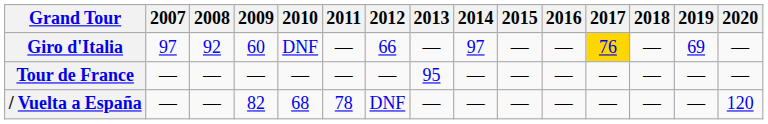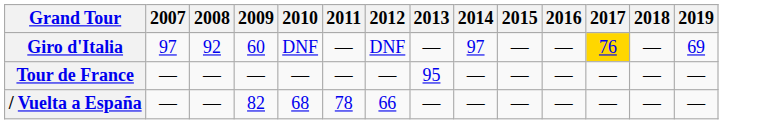- column: 2020 | — | — | 120
Giro d'Italia | 2012: 66 -> DNF
/ Vuelta a España | 2012: DNF -> 66
